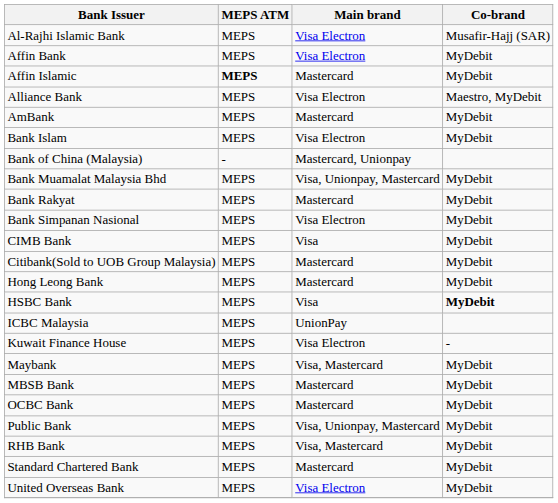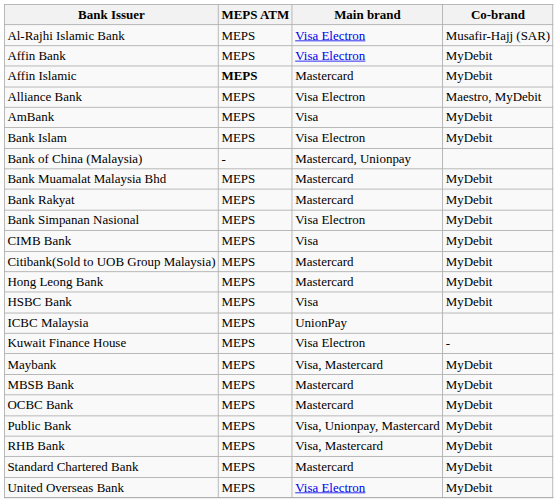AmBank | Main brand: Mastercard -> Visa
Bank Muamalat Malaysia Bhd | Main brand: Visa, Unionpay, Mastercard -> Mastercard
HSBC Bank | Co-brand: bold -> normal
